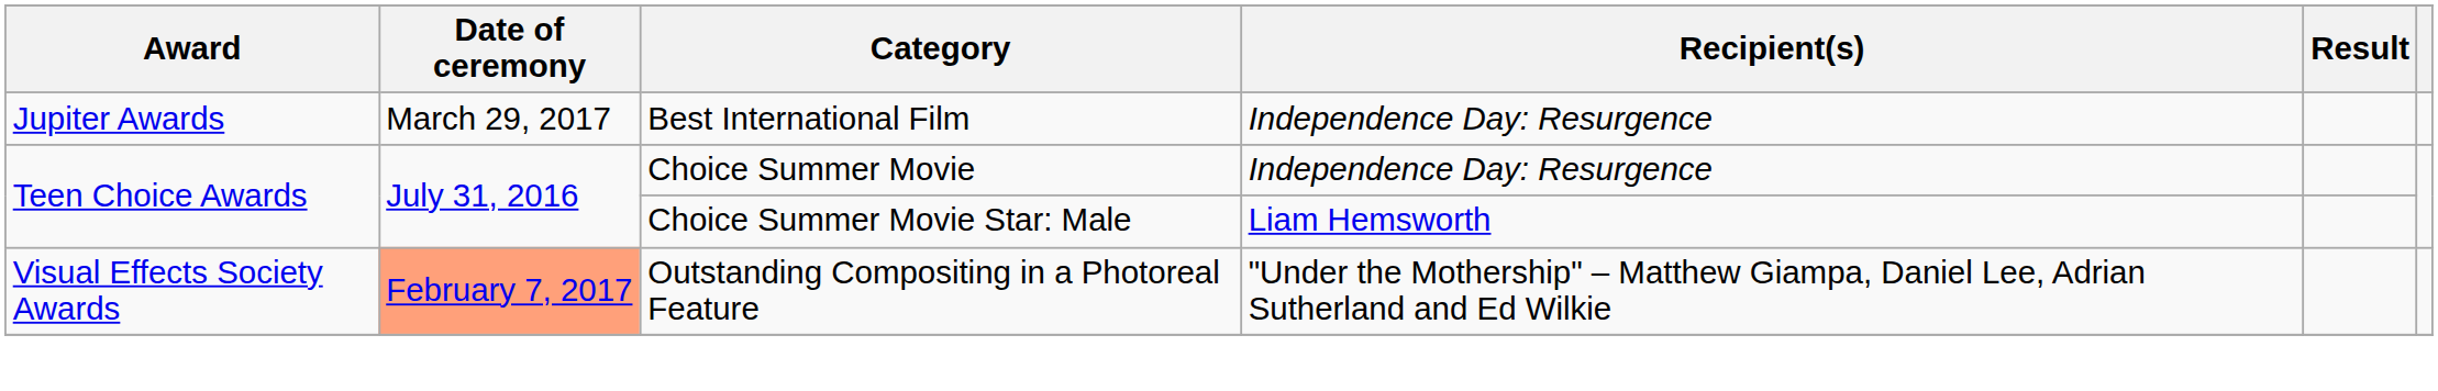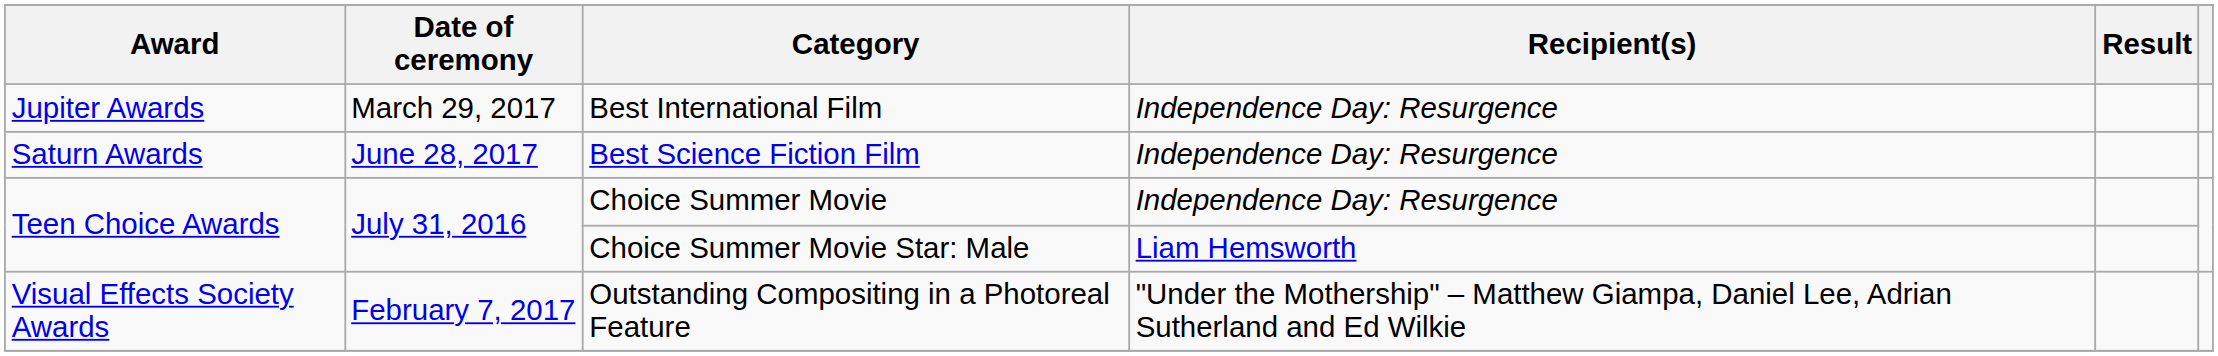+ row: Saturn Awards | June 28, 2017 | Best Science Fiction Film | Independence Day: Resurgence
Outstanding Compositing in a Photoreal Feature | Date of ceremony: lightsalmon background -> no background
